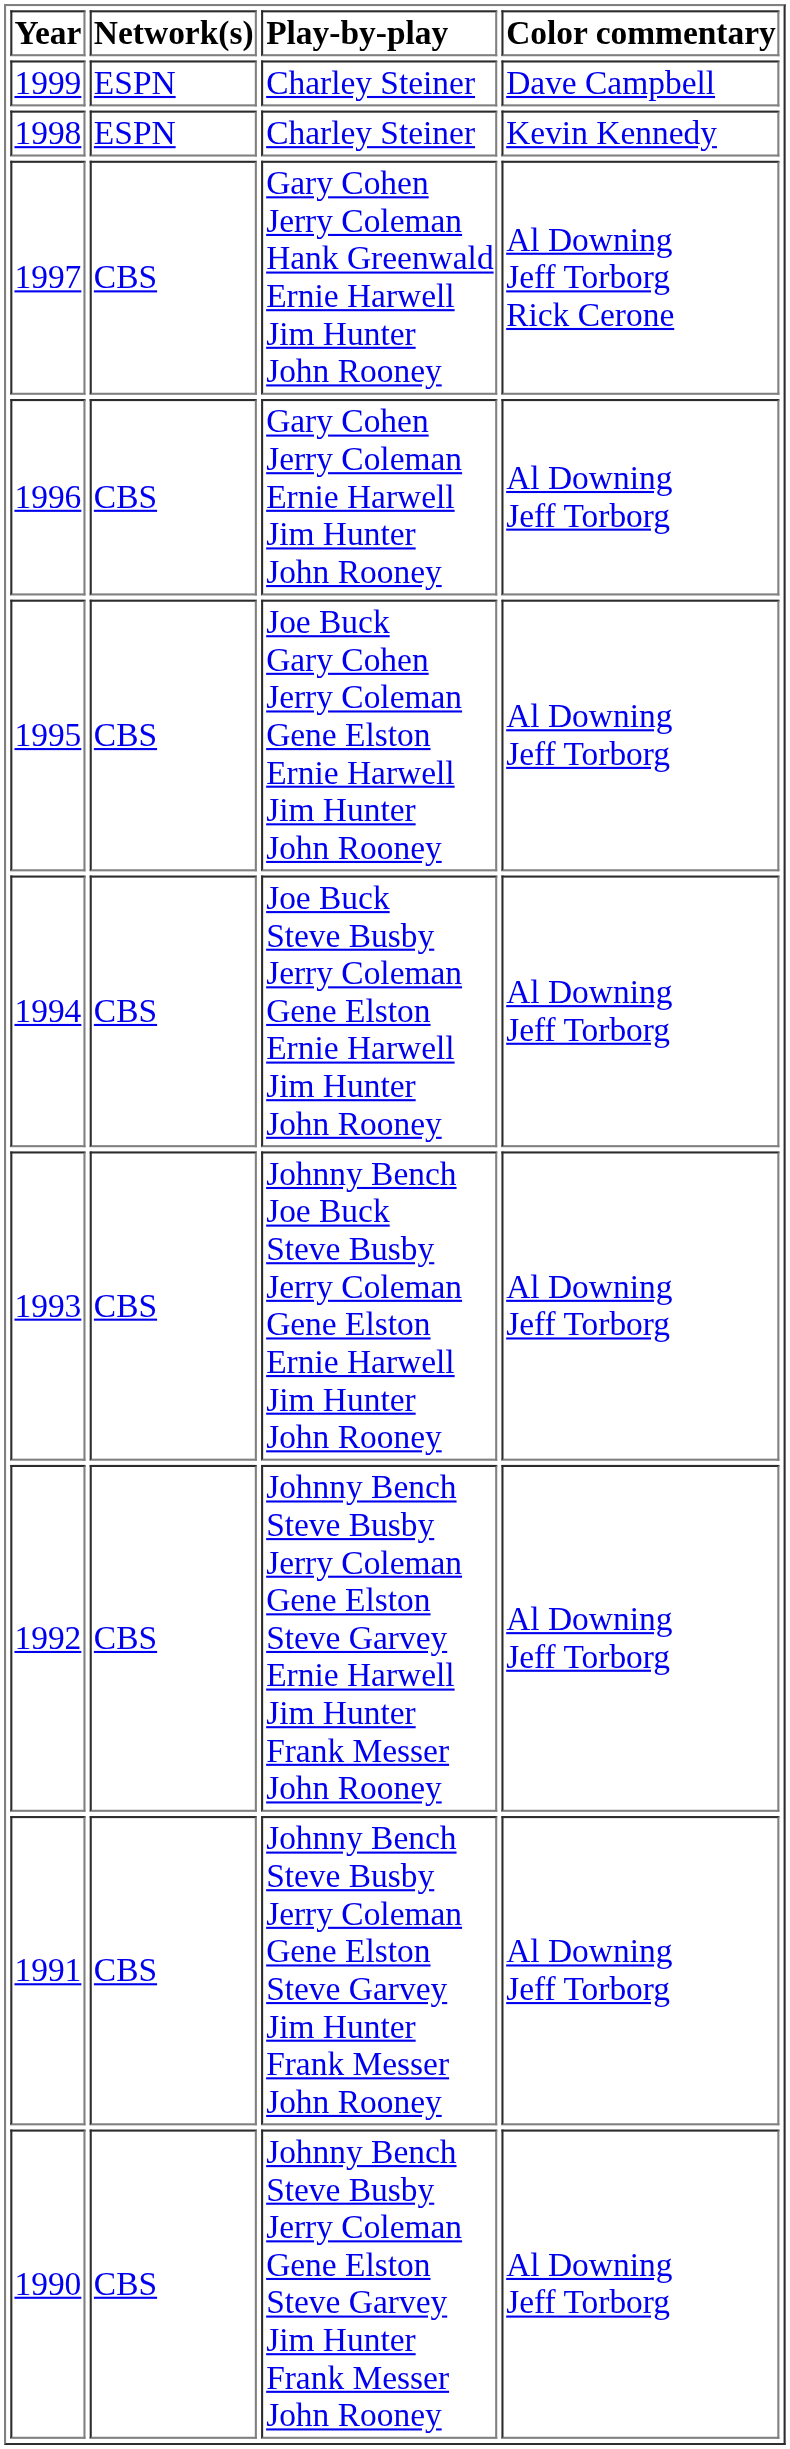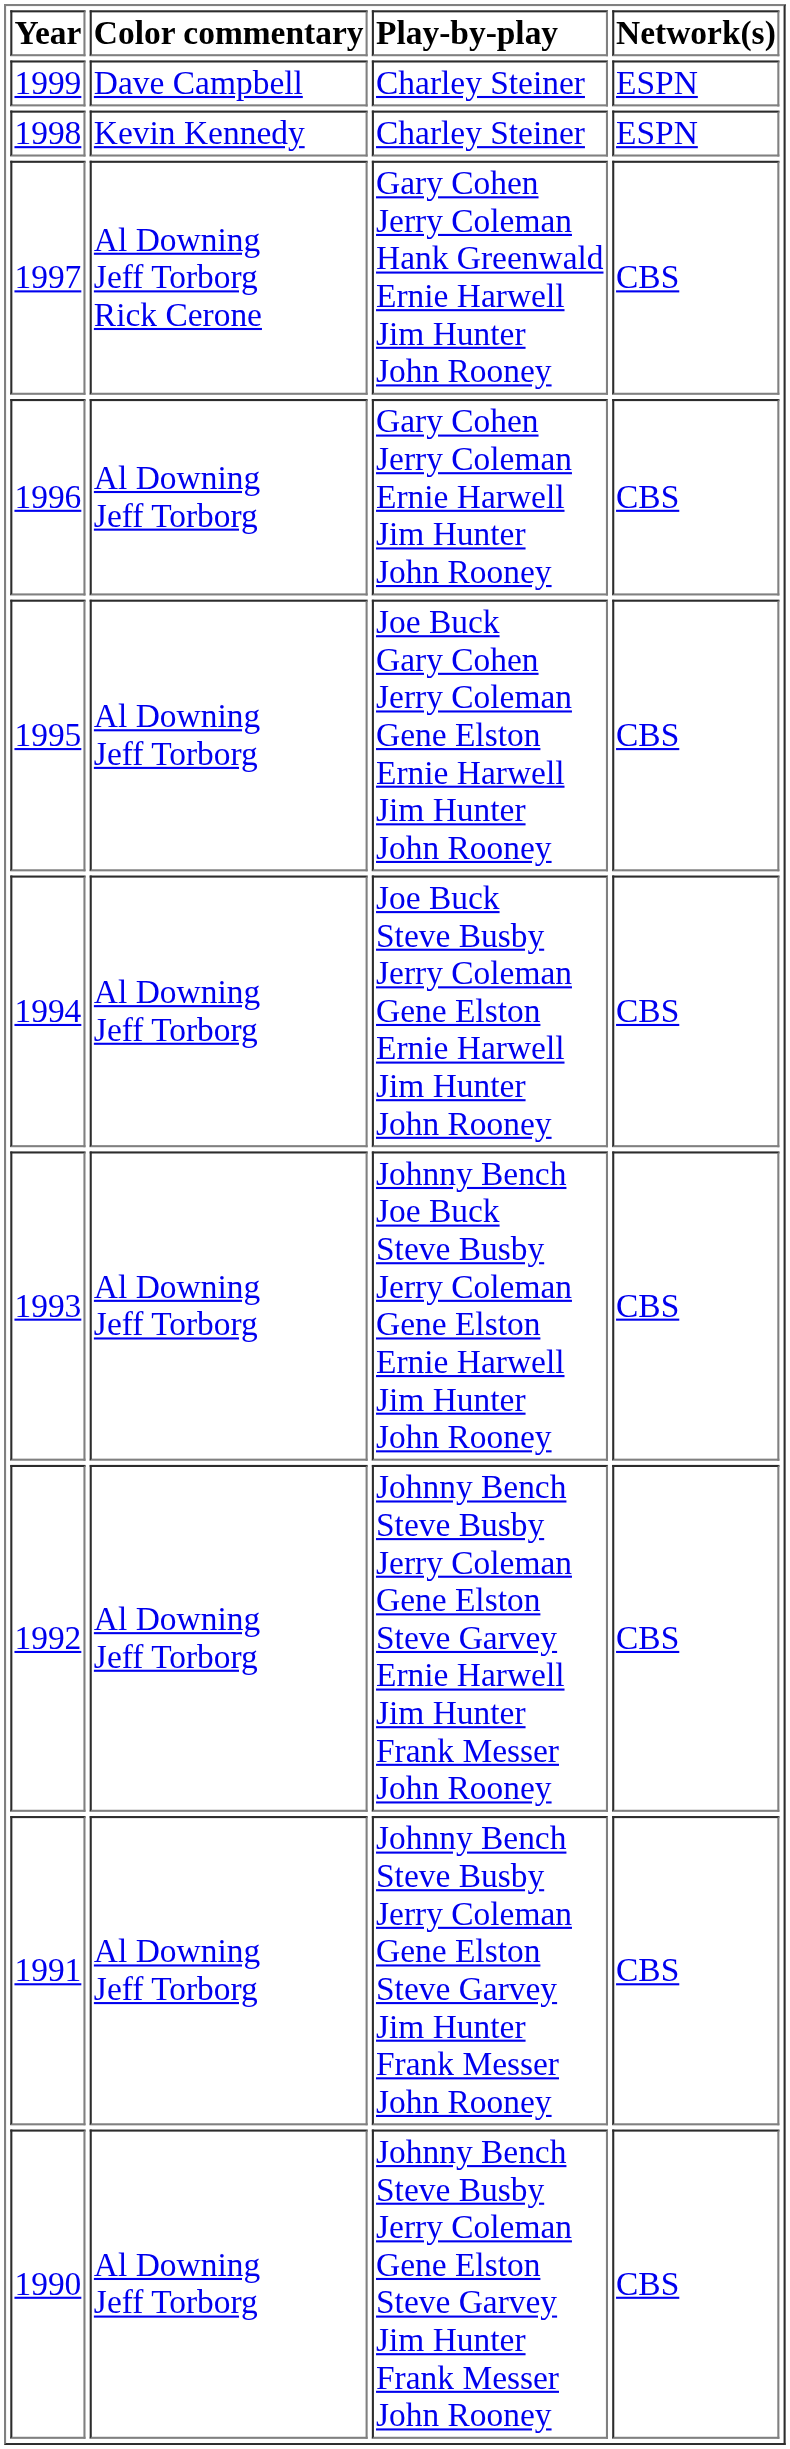columns swapped: Network(s) <-> Color commentary
